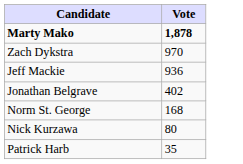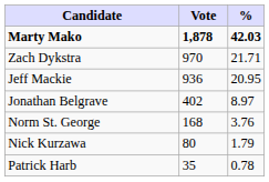+ column: % | 42.03 | 21.71 | 20.95 | 8.97 | 3.76 | 1.79 | 0.78
